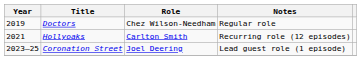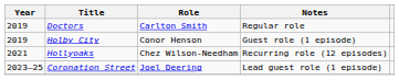Doctors | Role: Chez Wilson-Needham -> Carlton Smith
+ row: 2019 | Holby City | Conor Henson | Guest role (1 episode)
Hollyoaks | Role: Carlton Smith -> Chez Wilson-Needham
